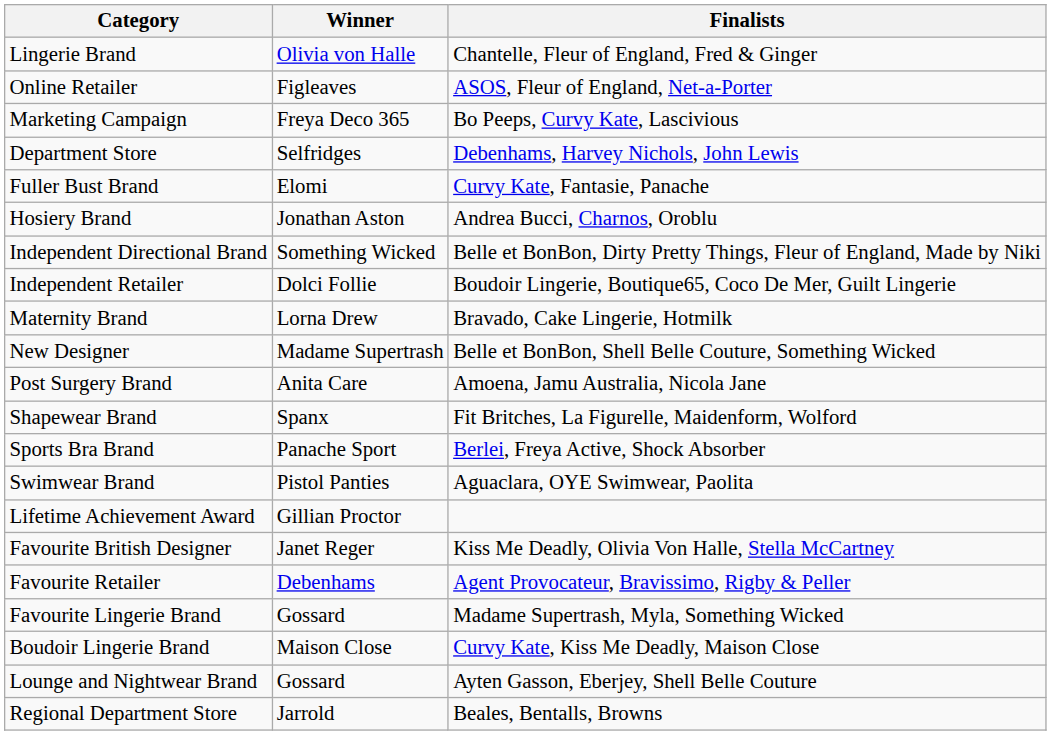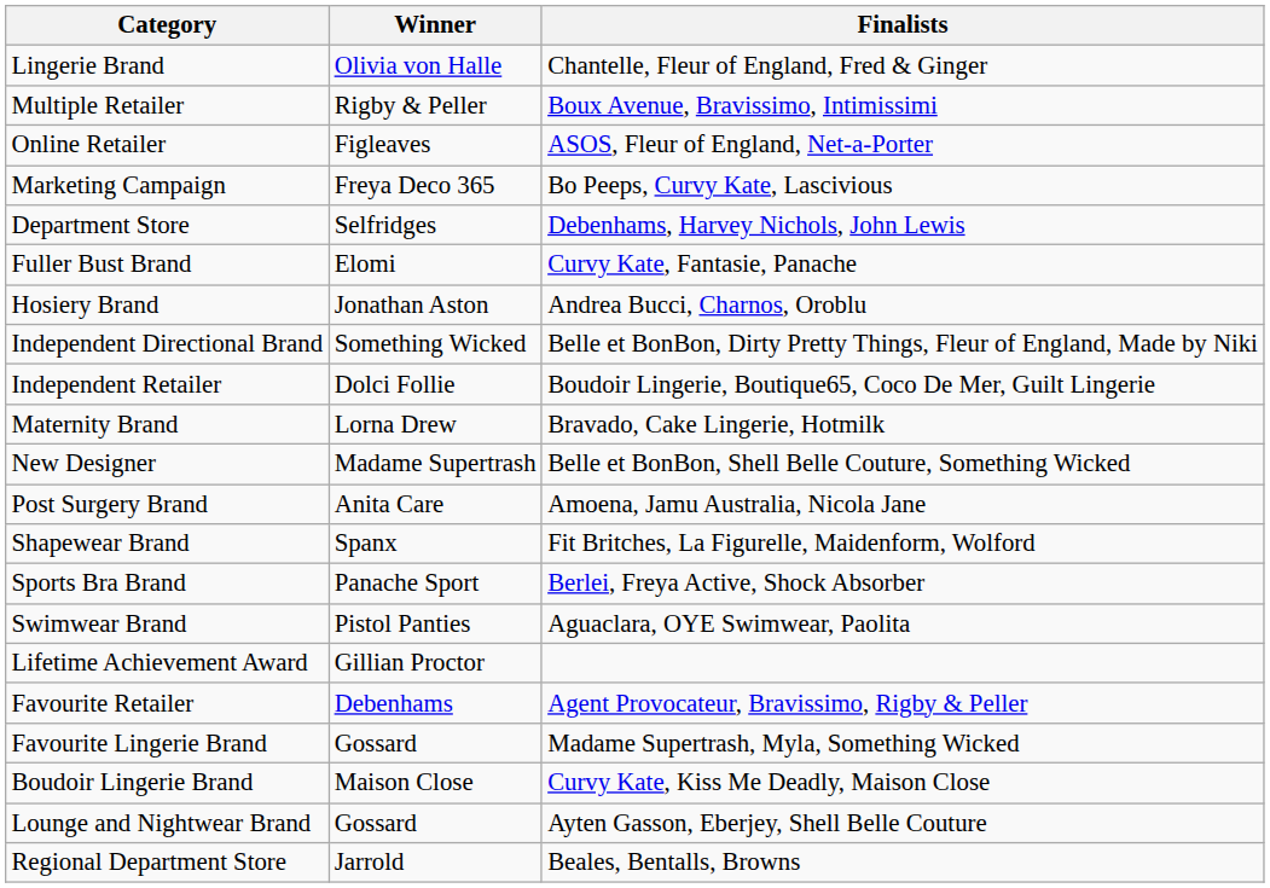+ row: Multiple Retailer | Rigby & Peller | Boux Avenue, Bravissimo, Intimissimi
- row: Favourite British Designer | Janet Reger | Kiss Me Deadly, Olivia Von Halle, Stella McCartney
